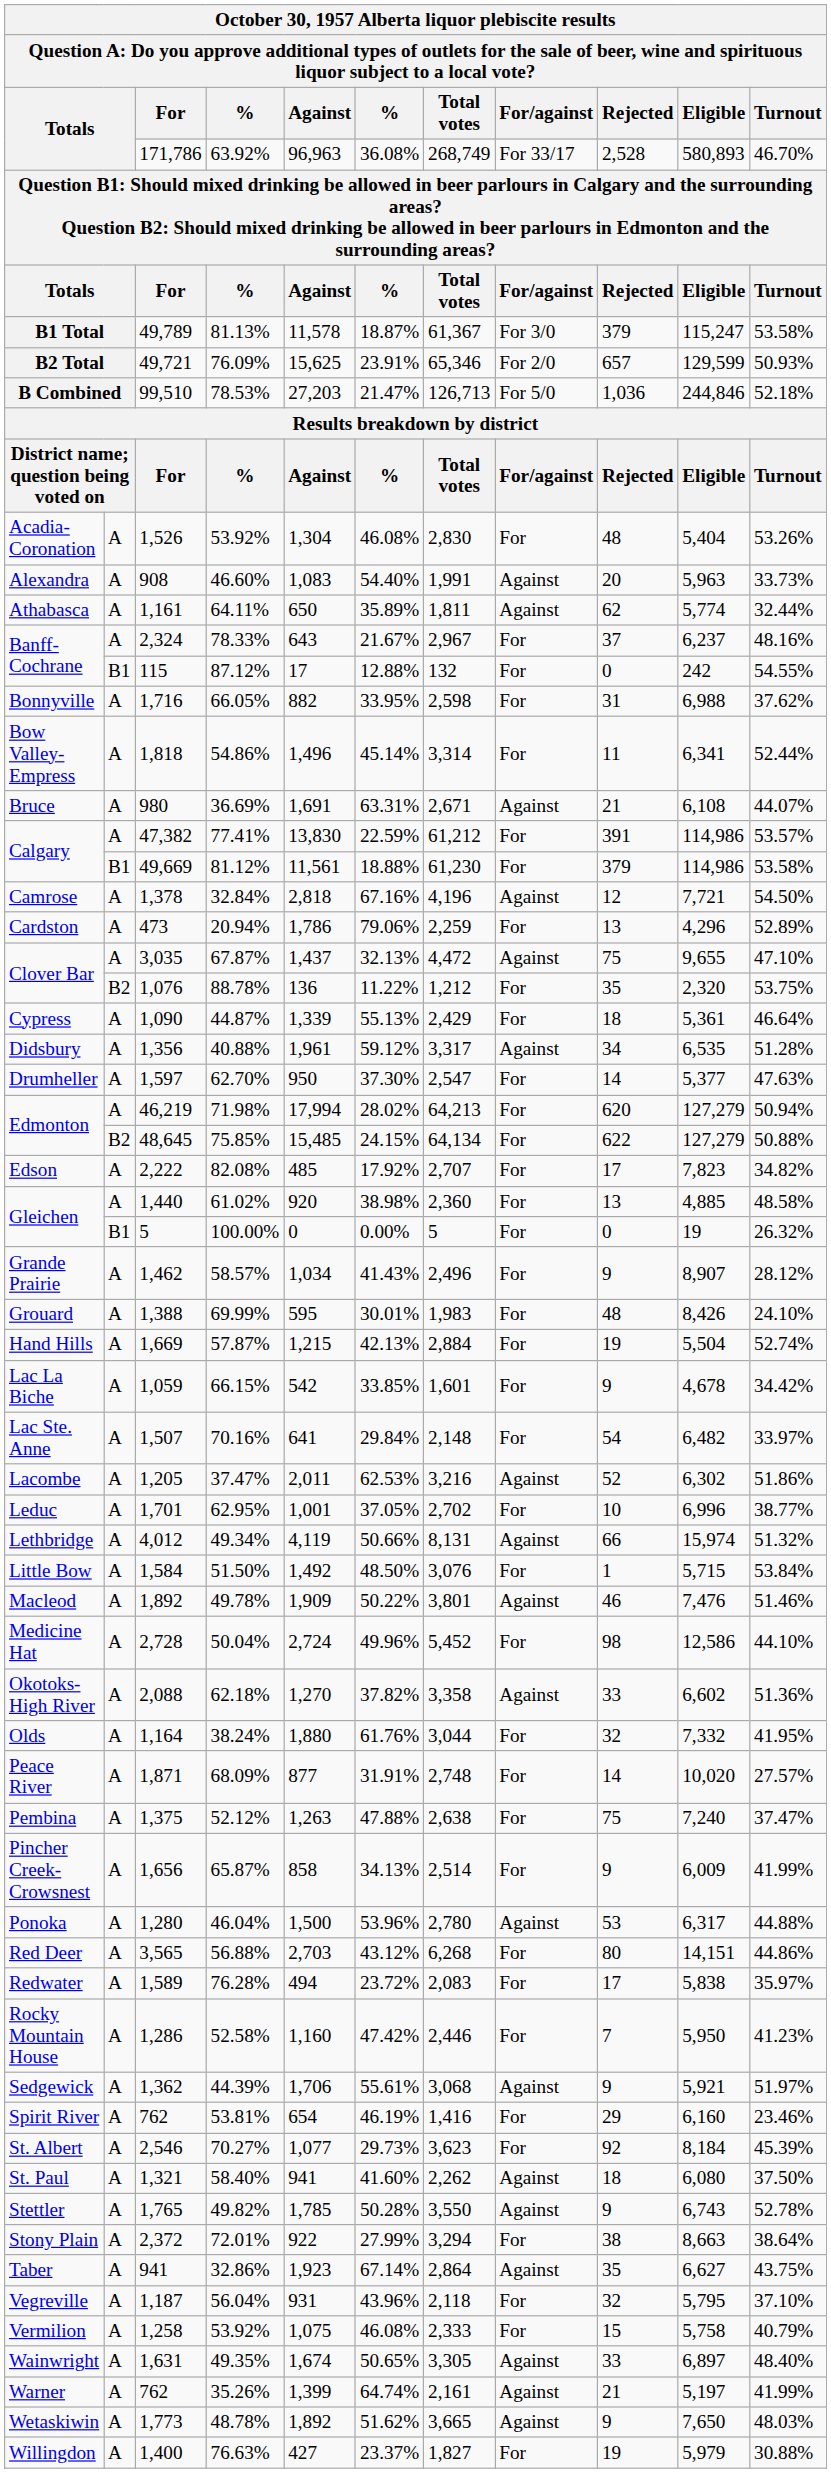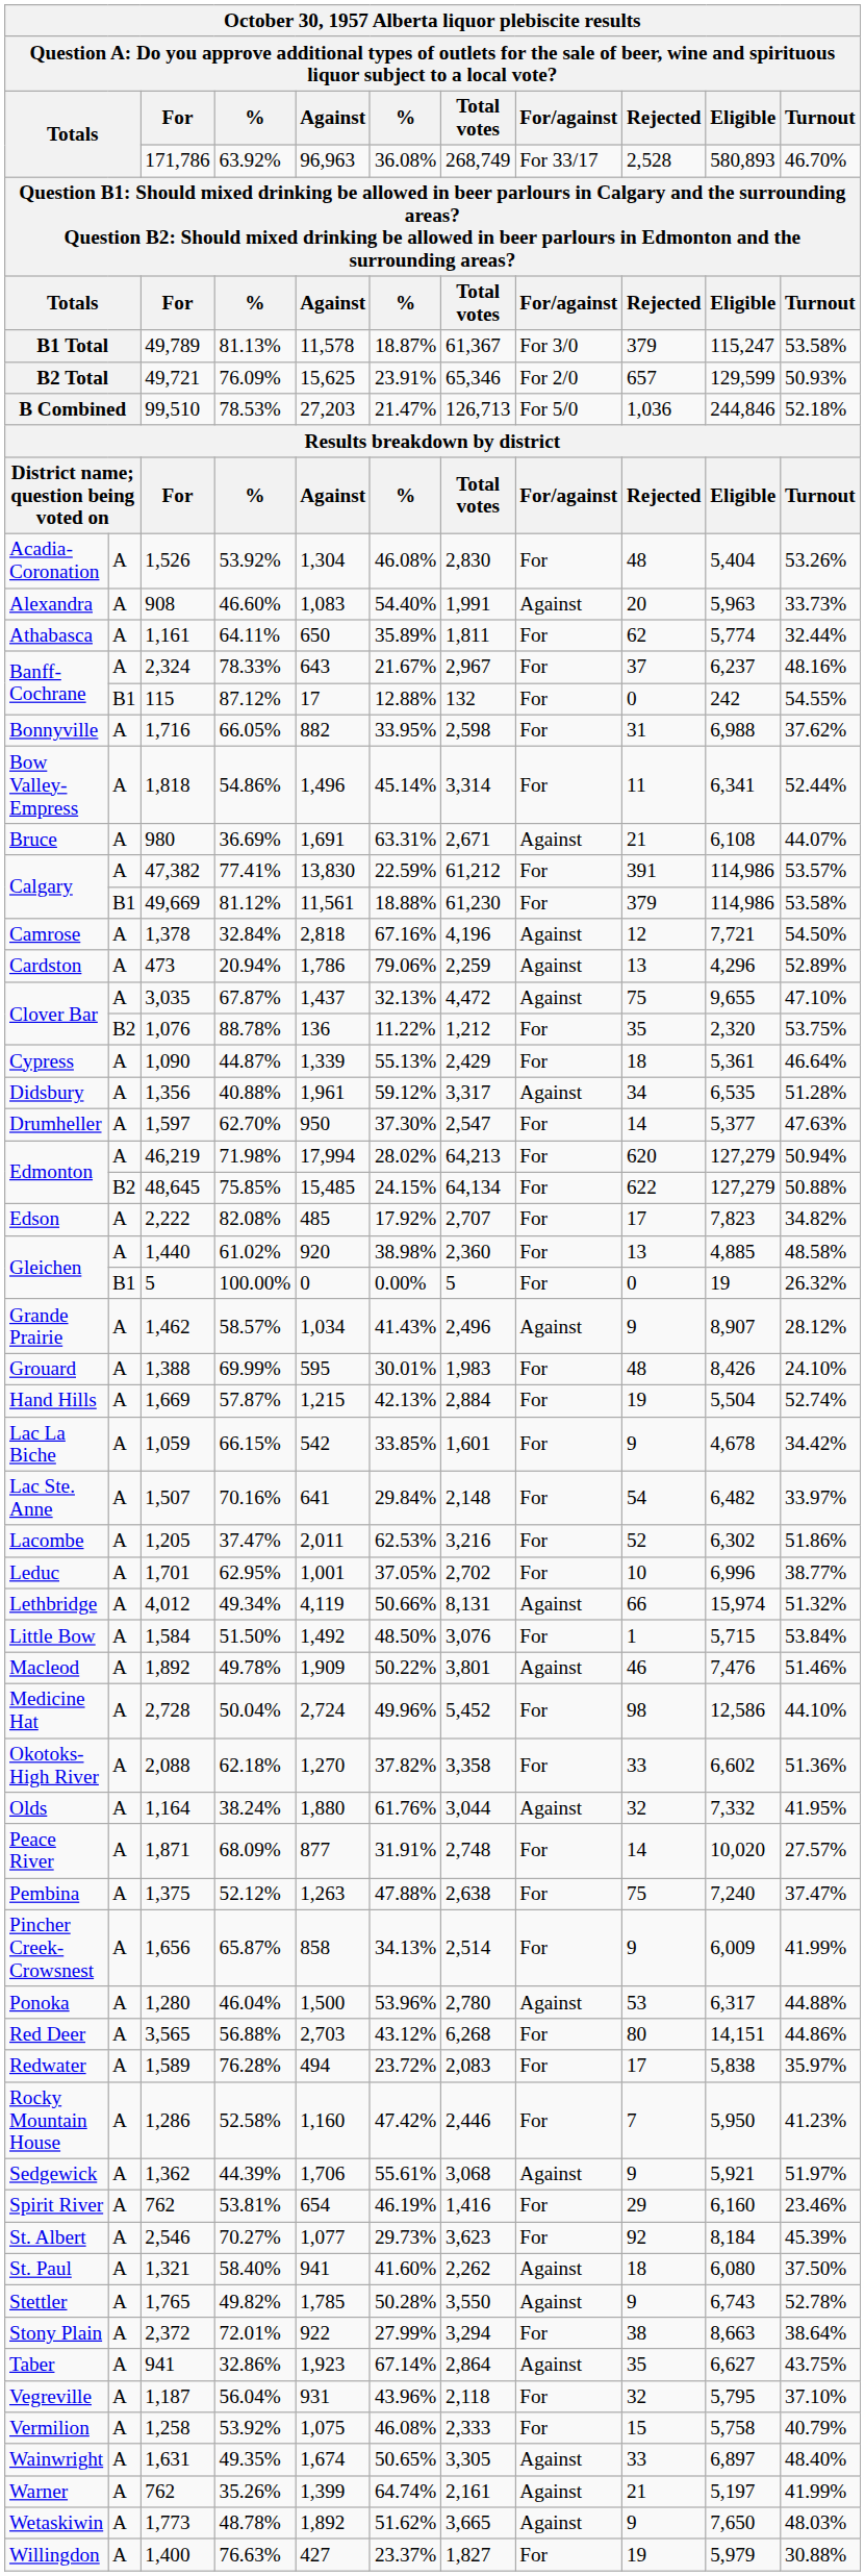Athabasca | For/against: Against -> For
Cardston | For/against: For -> Against
Grande Prairie | For/against: For -> Against
Lacombe | For/against: Against -> For
Okotoks-High River | For/against: Against -> For
Olds | For/against: For -> Against
